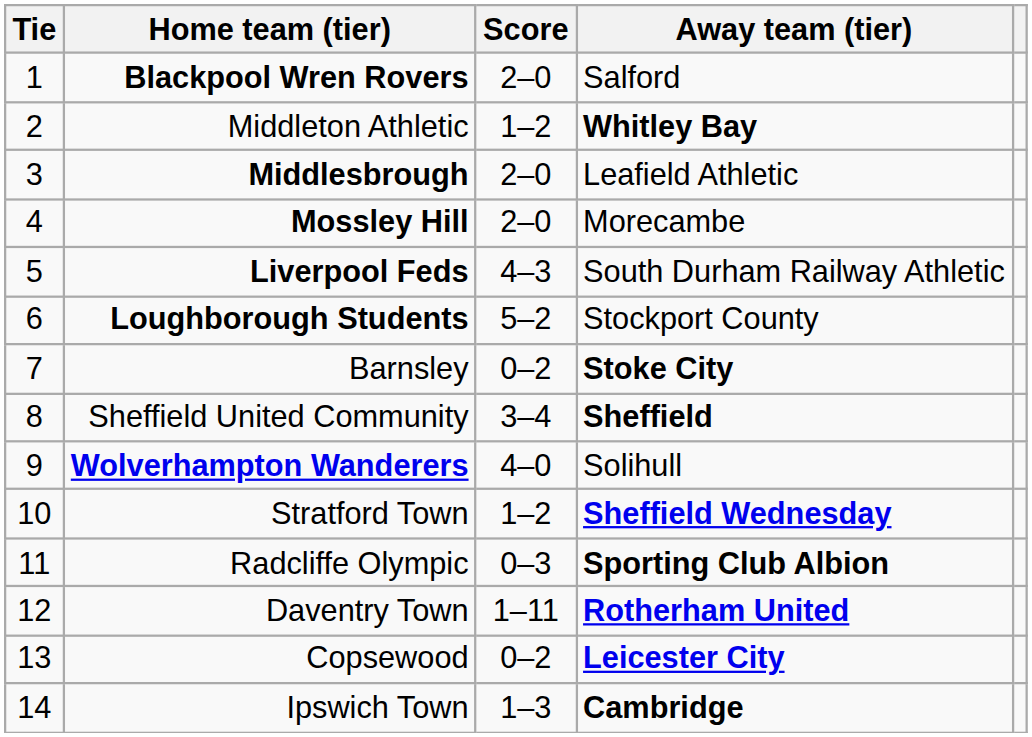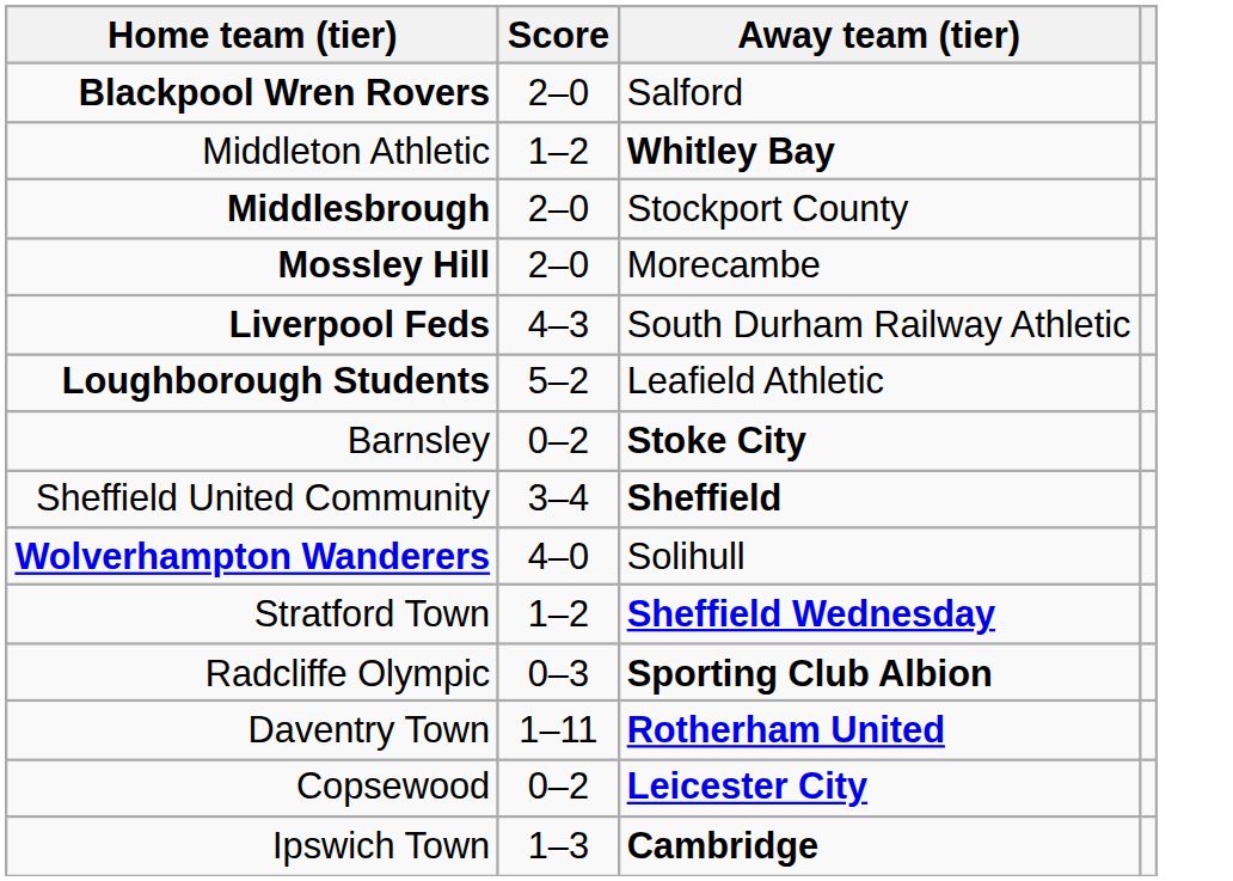- column: Tie | 1 | 2 | 3 | 4 | 5 | 6 | 7 | 8 | 9 | 10 | 11 | 12 | 13 | 14
Middlesbrough | Away team (tier): Leafield Athletic -> Stockport County
Loughborough Students | Away team (tier): Stockport County -> Leafield Athletic
